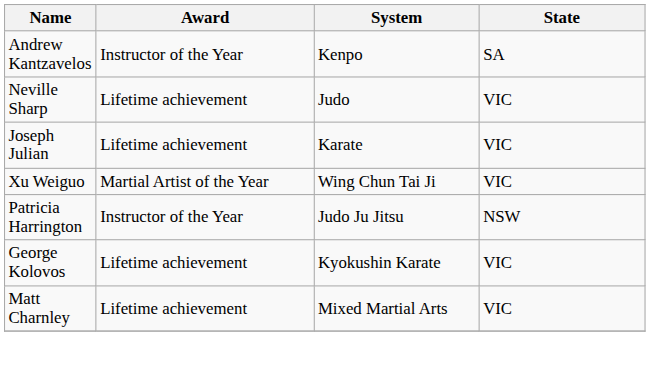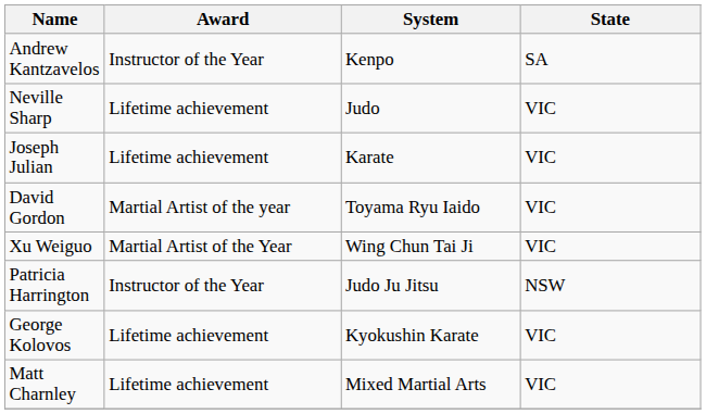+ row: David Gordon | Martial Artist of the year | Toyama Ryu Iaido | VIC
